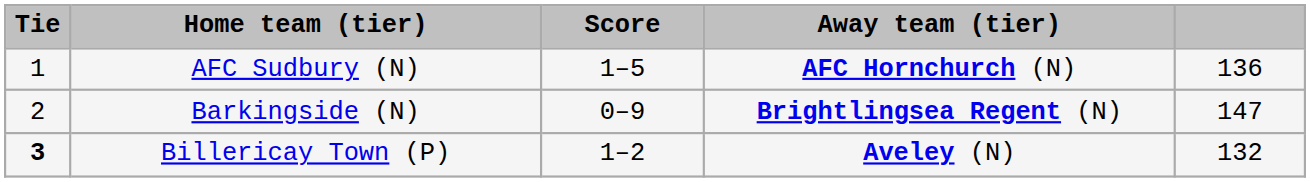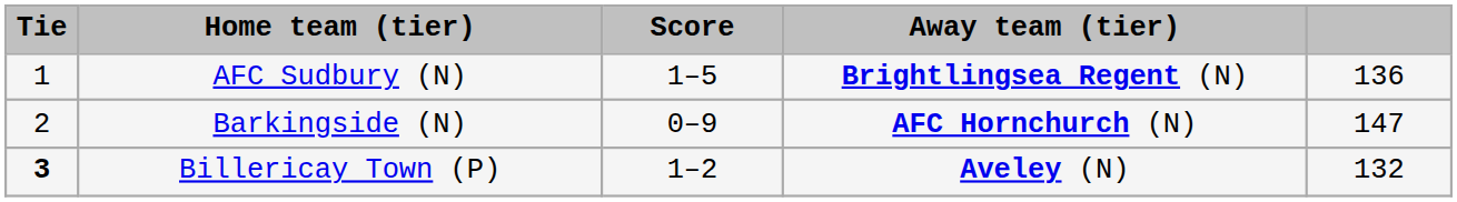AFC Sudbury (N) | Away team (tier): AFC Hornchurch (N) -> Brightlingsea Regent (N)
Barkingside (N) | Away team (tier): Brightlingsea Regent (N) -> AFC Hornchurch (N)
